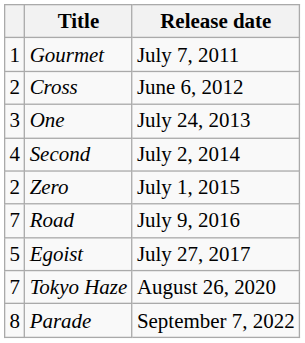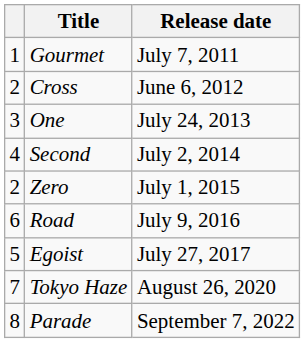Road | column 1: 7 -> 6
